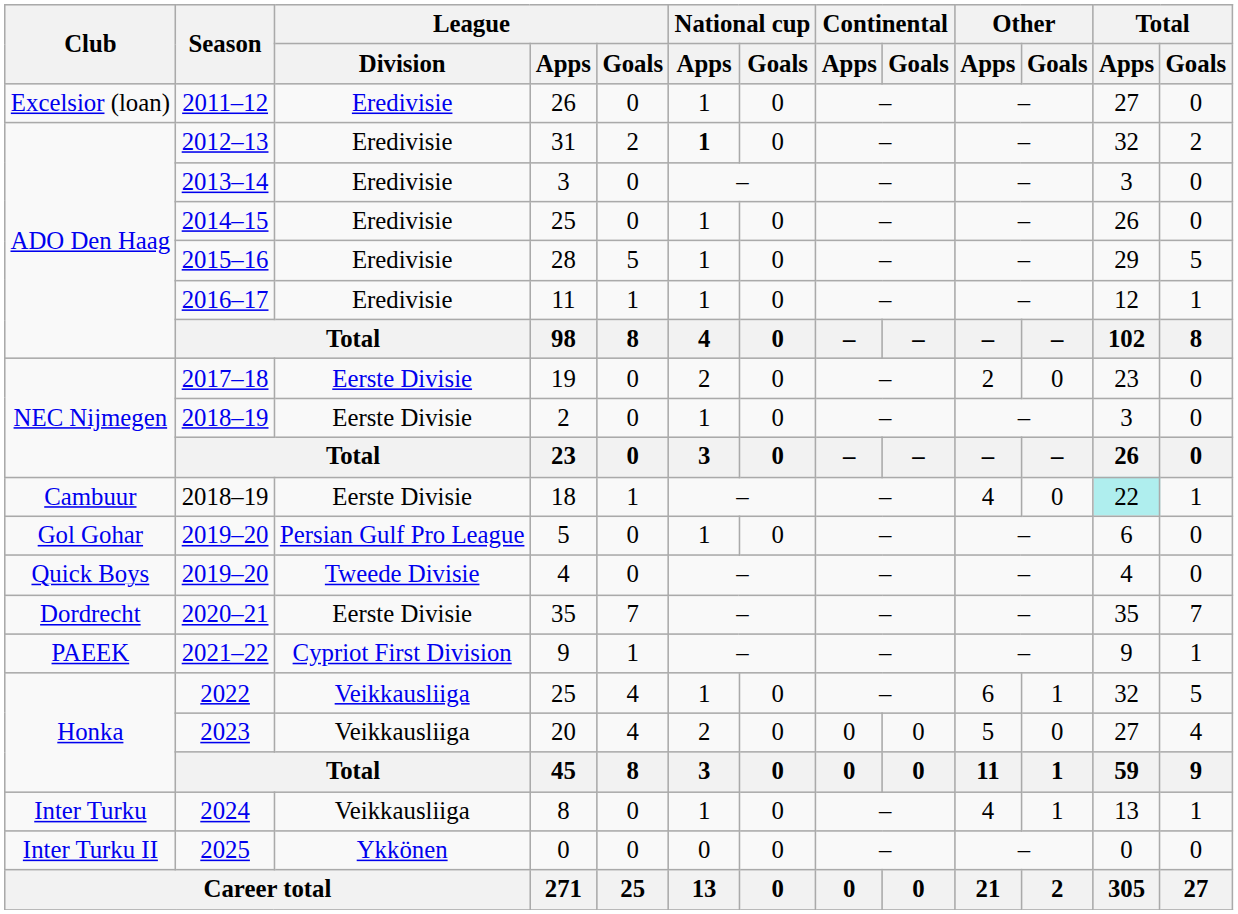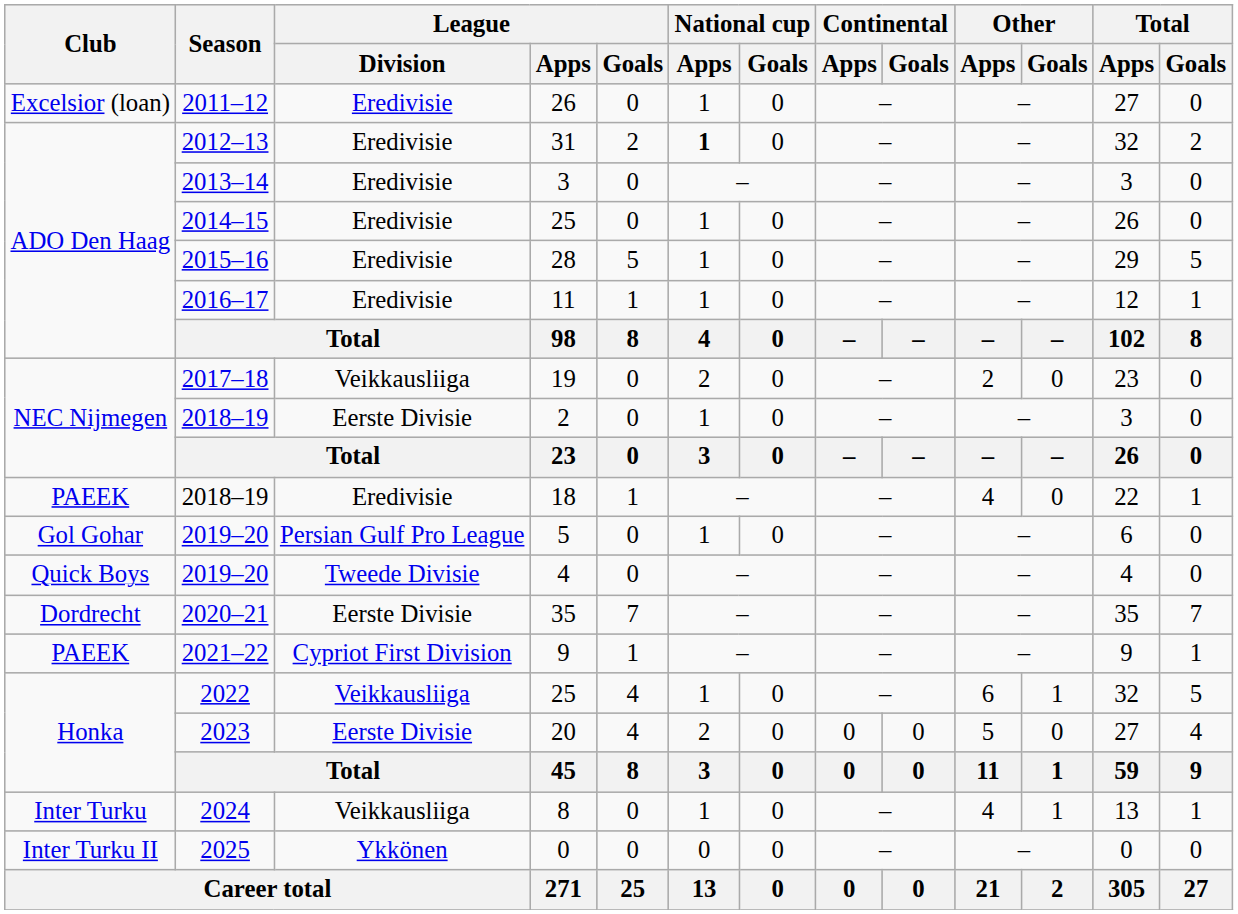19 | League / Division: Eerste Divisie -> Veikkausliiga
18 | Club: Cambuur -> PAEEK
18 | League / Division: Eerste Divisie -> Eredivisie
18 | Total / Apps: paleturquoise background -> no background
20 | League / Division: Veikkausliiga -> Eerste Divisie
